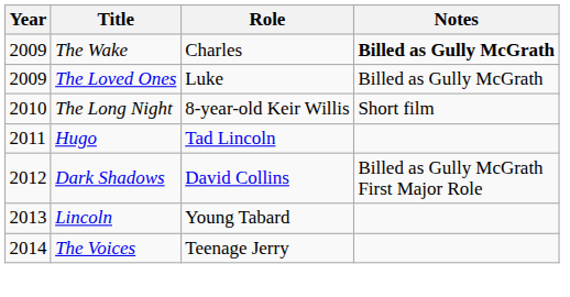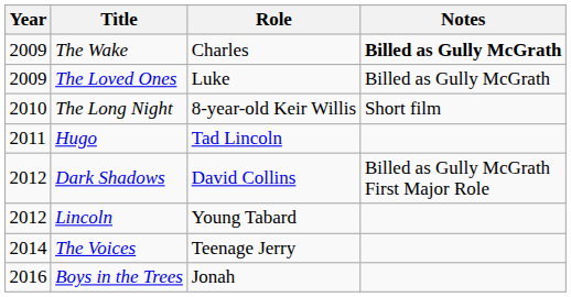Lincoln | Year: 2013 -> 2012
+ row: 2016 | Boys in the Trees | Jonah
